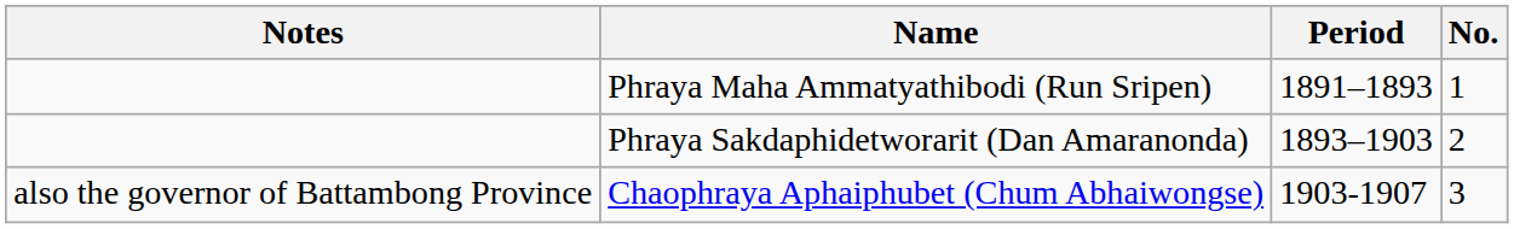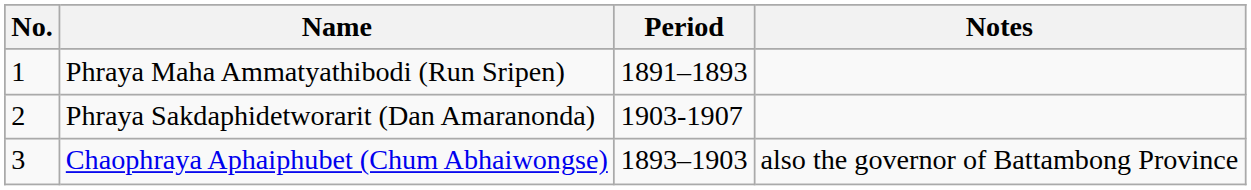columns swapped: No. <-> Notes
Phraya Sakdaphidetworarit (Dan Amaranonda) | Period: 1893–1903 -> 1903-1907
Chaophraya Aphaiphubet (Chum Abhaiwongse) | Period: 1903-1907 -> 1893–1903
